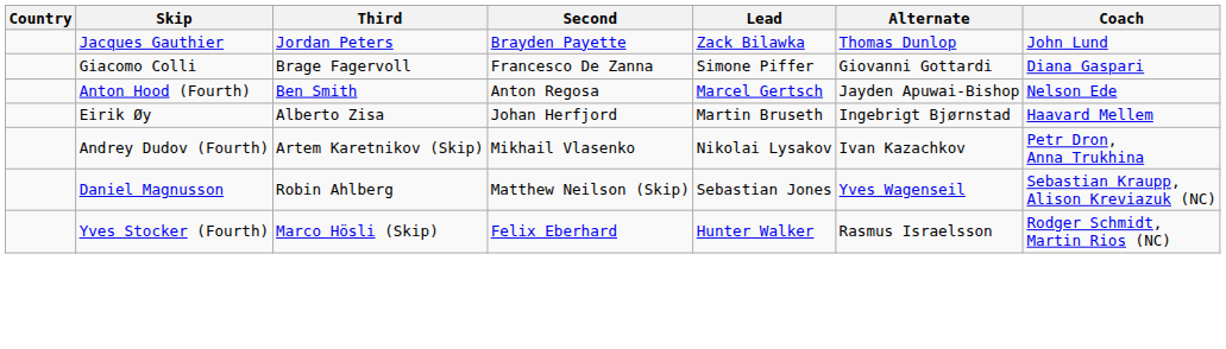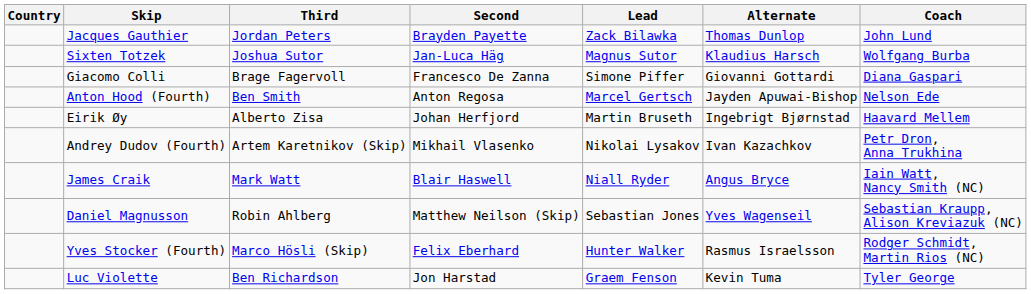+ row: Sixten Totzek | Joshua Sutor | Jan-Luca Häg | Magnus Sutor | Klaudius Harsch | Wolfgang Burba
+ row: James Craik | Mark Watt | Blair Haswell | Niall Ryder | Angus Bryce | Iain Watt, Nancy Smith (NC)
+ row: Luc Violette | Ben Richardson | Jon Harstad | Graem Fenson | Kevin Tuma | Tyler George
